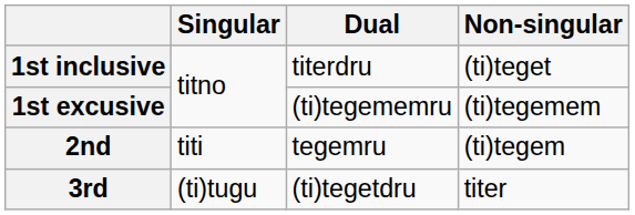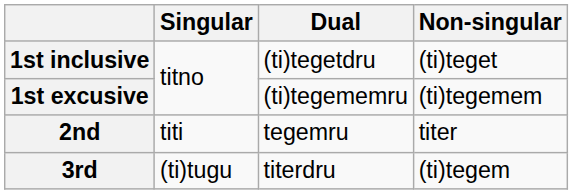1st inclusive | Dual: titerdru -> (ti)tegetdru
2nd | Non-singular: (ti)tegem -> titer
3rd | Dual: (ti)tegetdru -> titerdru
3rd | Non-singular: titer -> (ti)tegem
